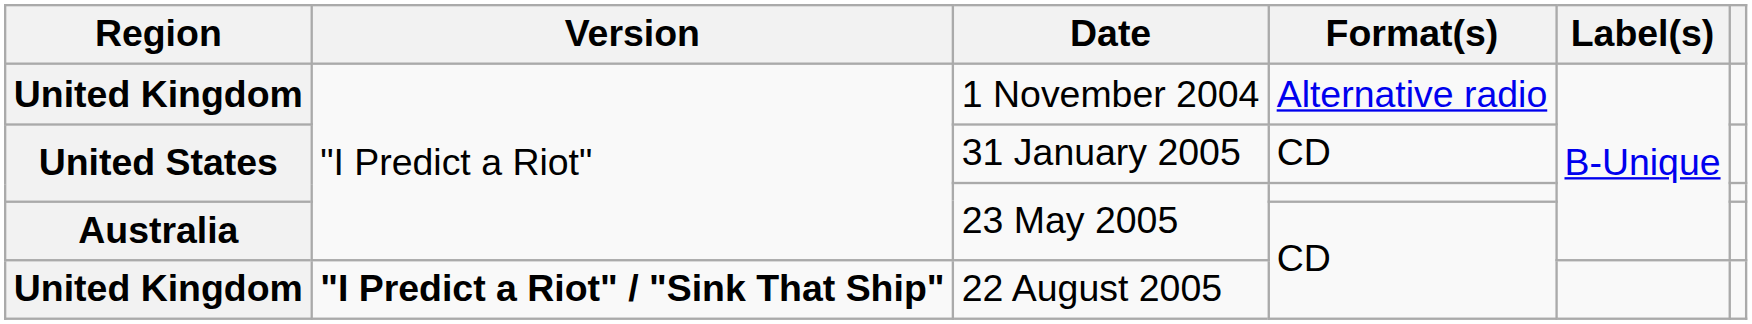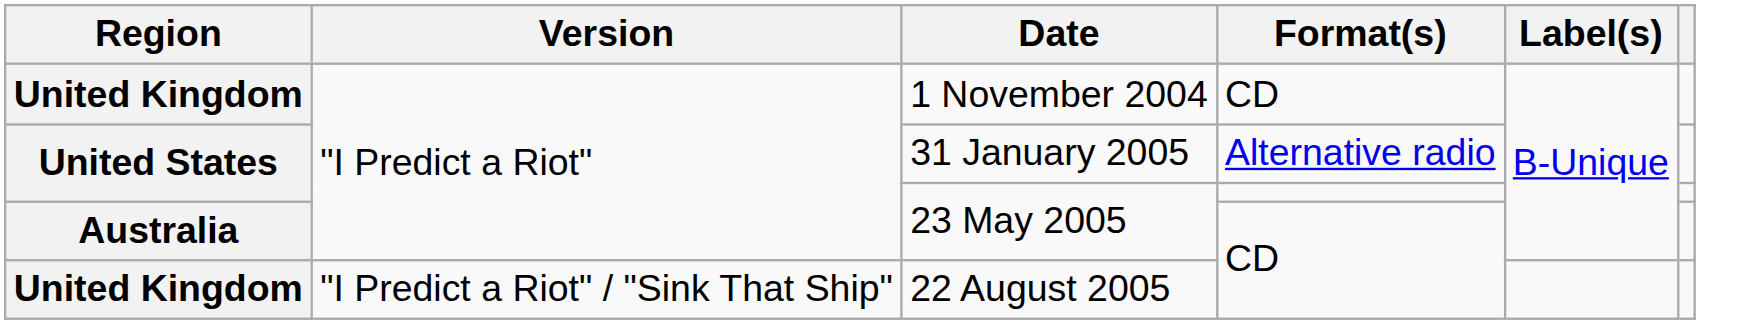1 November 2004 | Format(s): Alternative radio -> CD
31 January 2005 | Format(s): CD -> Alternative radio
22 August 2005 | Version: bold -> normal
